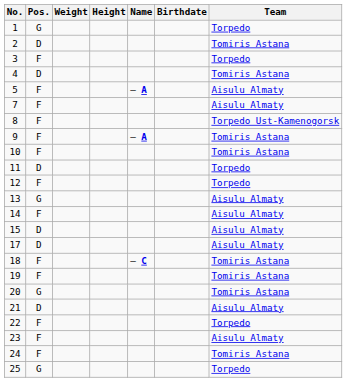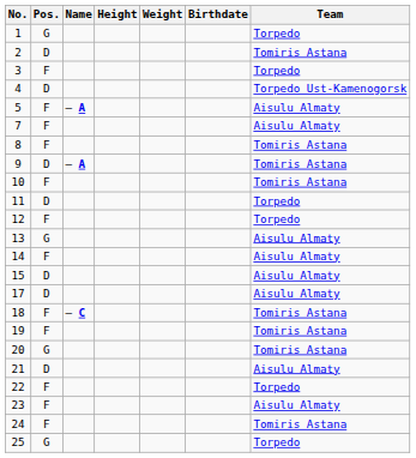columns swapped: Name <-> Weight
4 | Team: Tomiris Astana -> Torpedo Ust-Kamenogorsk
8 | Team: Torpedo Ust-Kamenogorsk -> Tomiris Astana
9 | Pos.: F -> D
